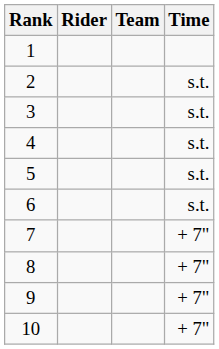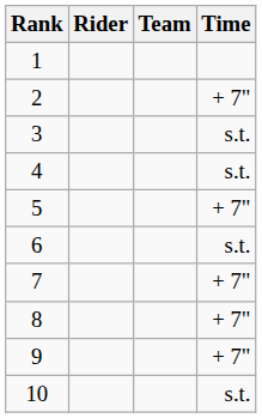2 | Time: s.t. -> + 7"
5 | Time: s.t. -> + 7"
10 | Time: + 7" -> s.t.
